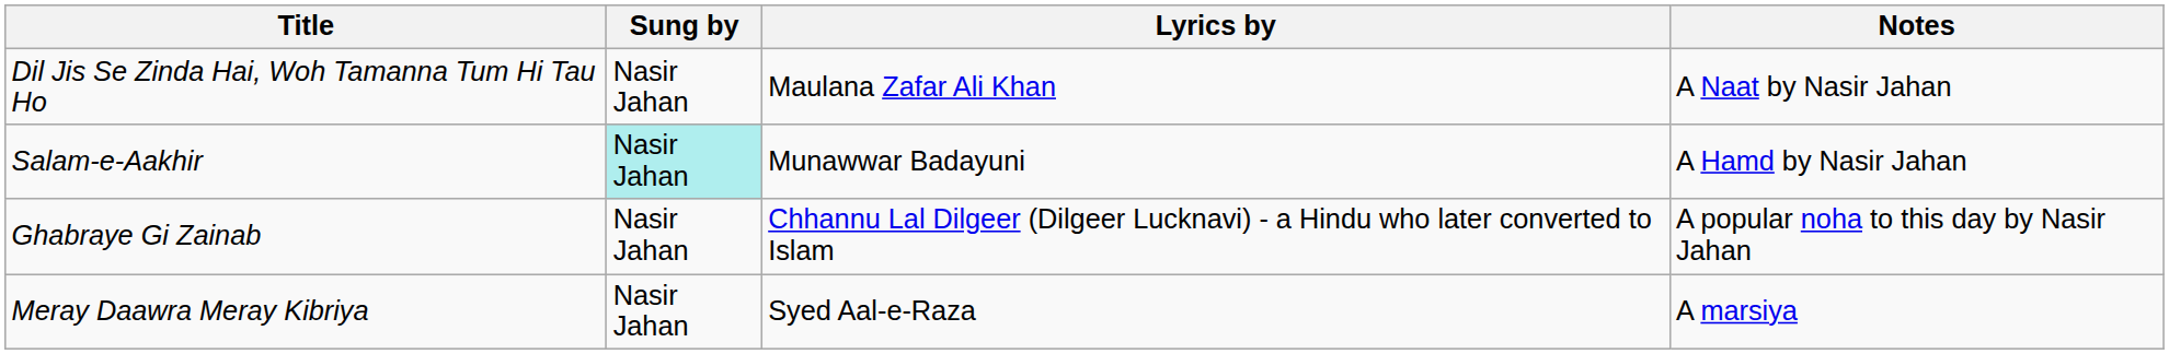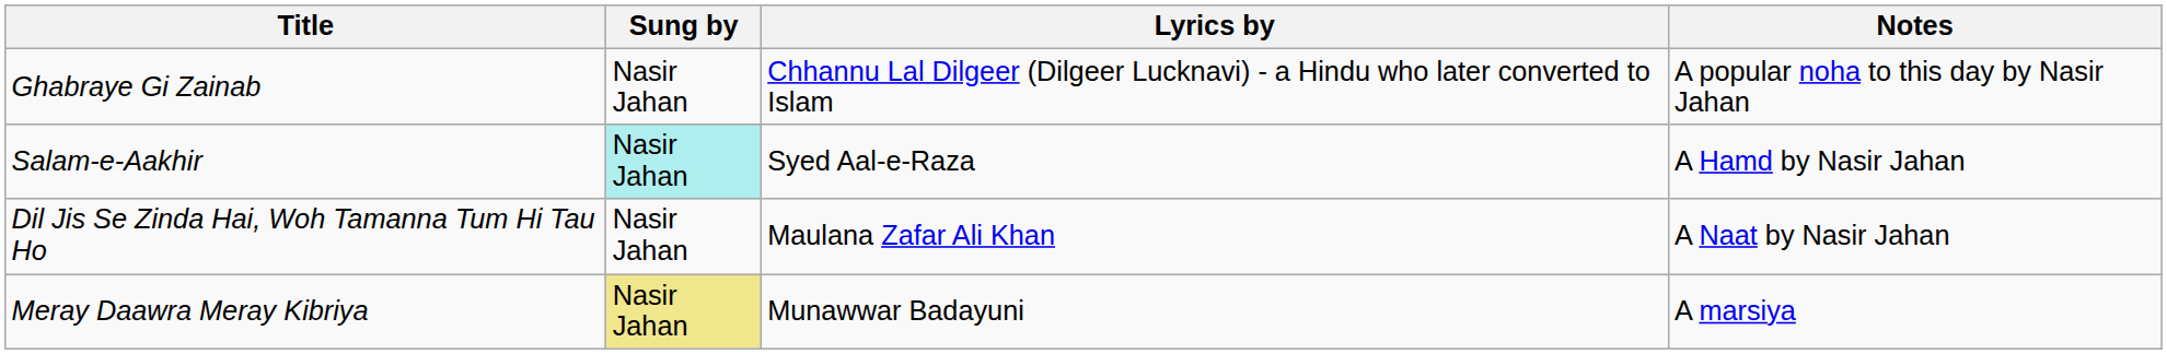rows swapped: Ghabraye Gi Zainab <-> Dil Jis Se Zinda Hai, Woh Tamanna Tum Hi Tau Ho
Salam-e-Aakhir | Lyrics by: Munawwar Badayuni -> Syed Aal-e-Raza
Meray Daawra Meray Kibriya | Sung by: no background -> khaki background
Meray Daawra Meray Kibriya | Lyrics by: Syed Aal-e-Raza -> Munawwar Badayuni
